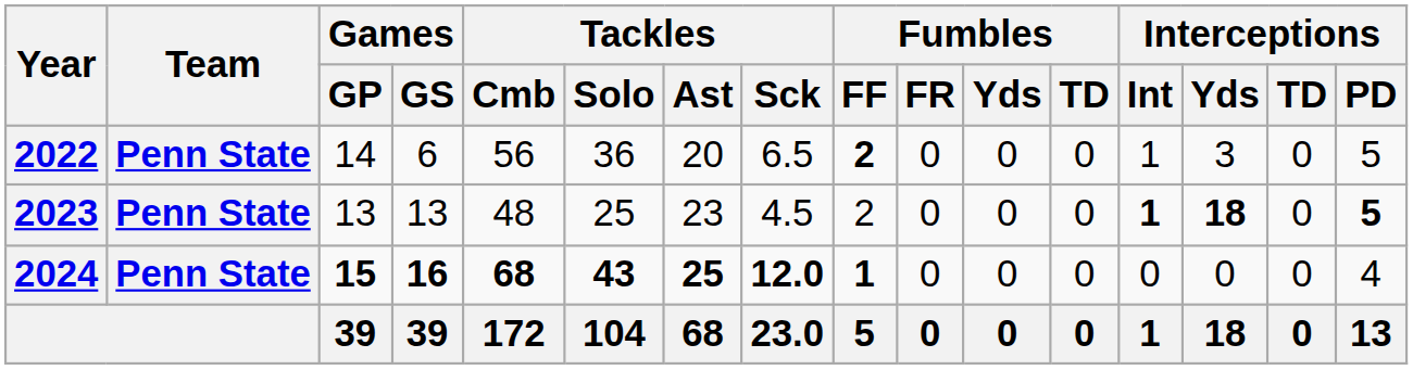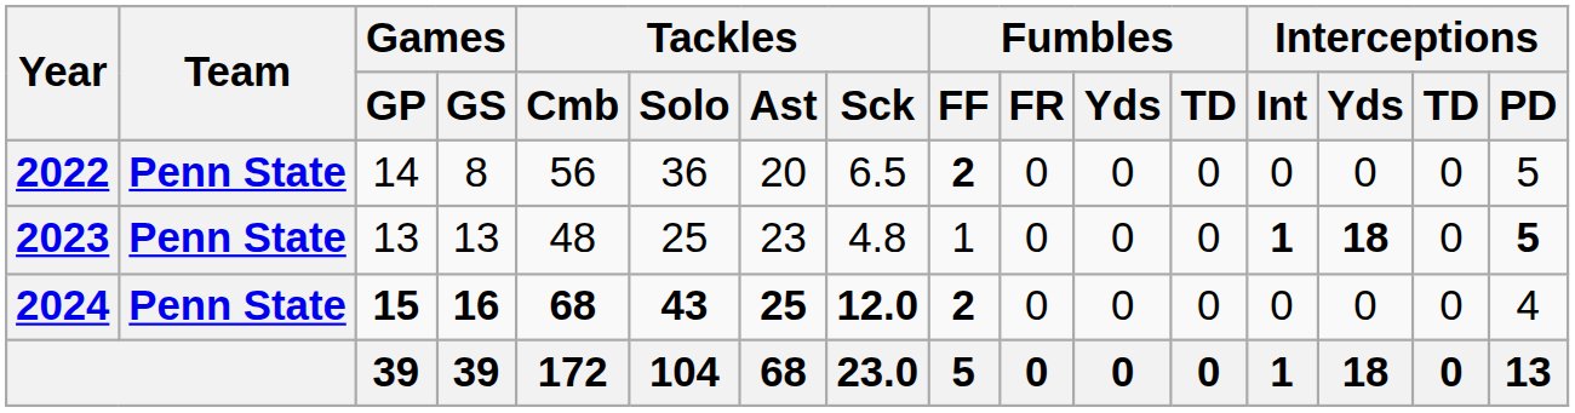2022 | Games / GS: 6 -> 8
2022 | Interceptions / Int: 1 -> 0
2022 | Interceptions / Yds: 3 -> 0
2023 | Tackles / Sck: 4.5 -> 4.8
2023 | Fumbles / FF: 2 -> 1
2024 | Fumbles / FF: 1 -> 2
